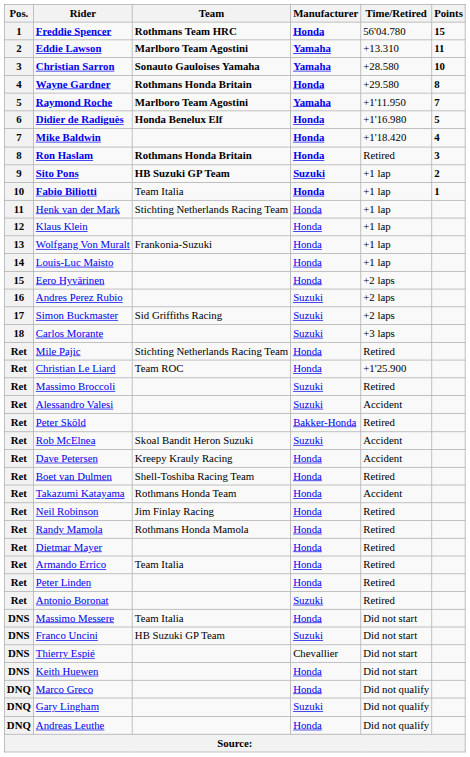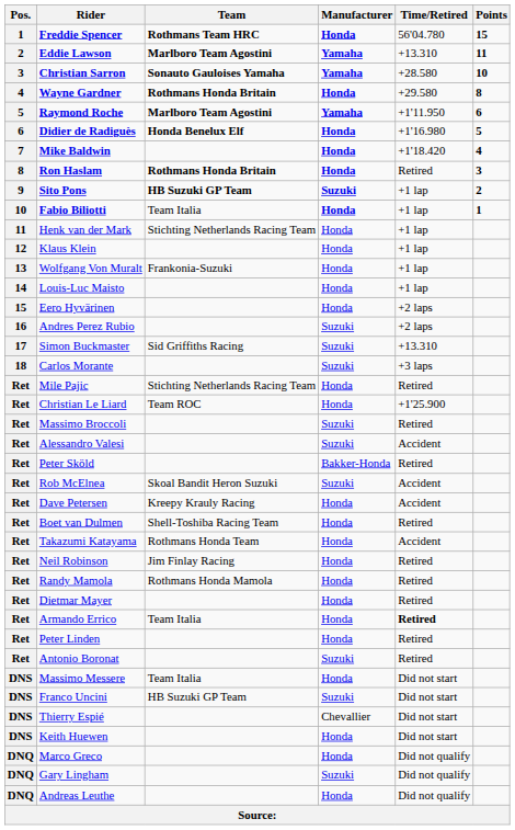Raymond Roche | Points: 7 -> 6
Simon Buckmaster | Time/Retired: +2 laps -> +13.310
Armando Errico | Time/Retired: normal -> bold
